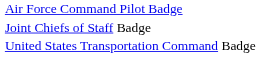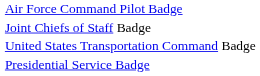+ row: Presidential Service Badge
